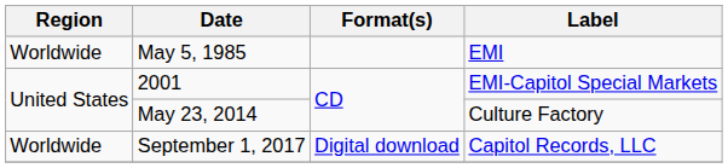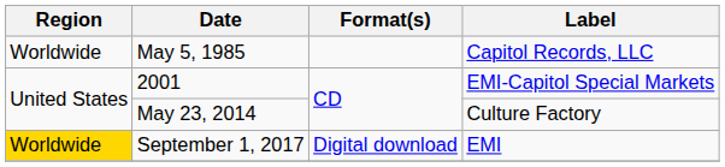May 5, 1985 | Label: EMI -> Capitol Records, LLC
September 1, 2017 | Region: no background -> gold background
September 1, 2017 | Label: Capitol Records, LLC -> EMI
